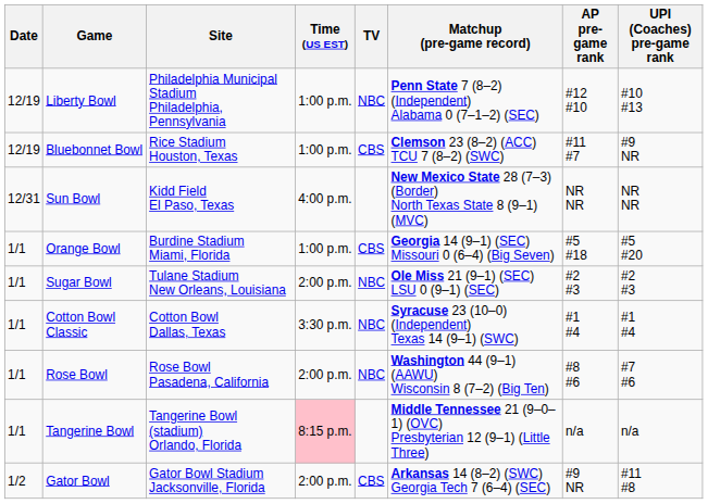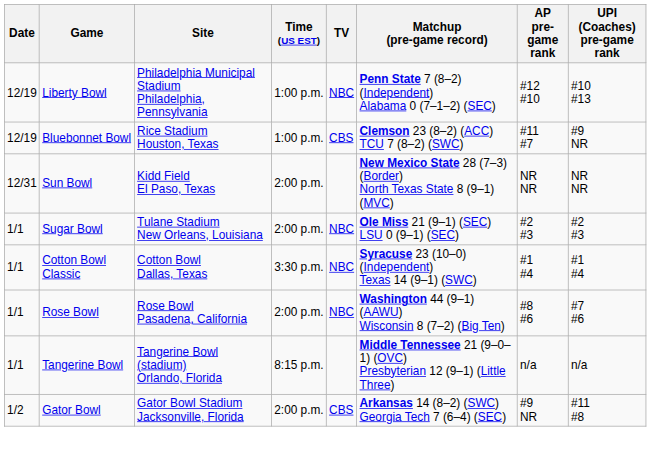Sun Bowl | Time (US EST): 4:00 p.m. -> 2:00 p.m.
- row: 1/1 | Orange Bowl | Burdine Stadium Miami, Florida | 1:00 p.m. | CBS | Georgia 14 (9–1) (SEC) Missouri 0 (6–4) (Big Seven) | #5 #18 | #5 #20
Tangerine Bowl | Time (US EST): pink background -> no background
